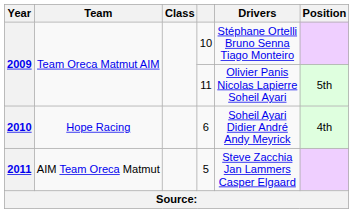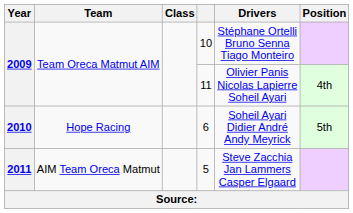11 | Position: 5th -> 4th
6 | Position: 4th -> 5th
